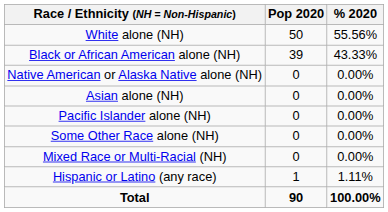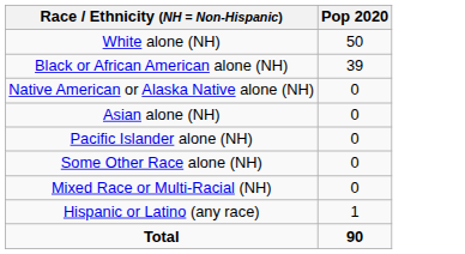- column: % 2020 | 55.56% | 43.33% | 0.00% | 0.00% | 0.00% | 0.00% | 0.00% | 1.11% | 100.00%
